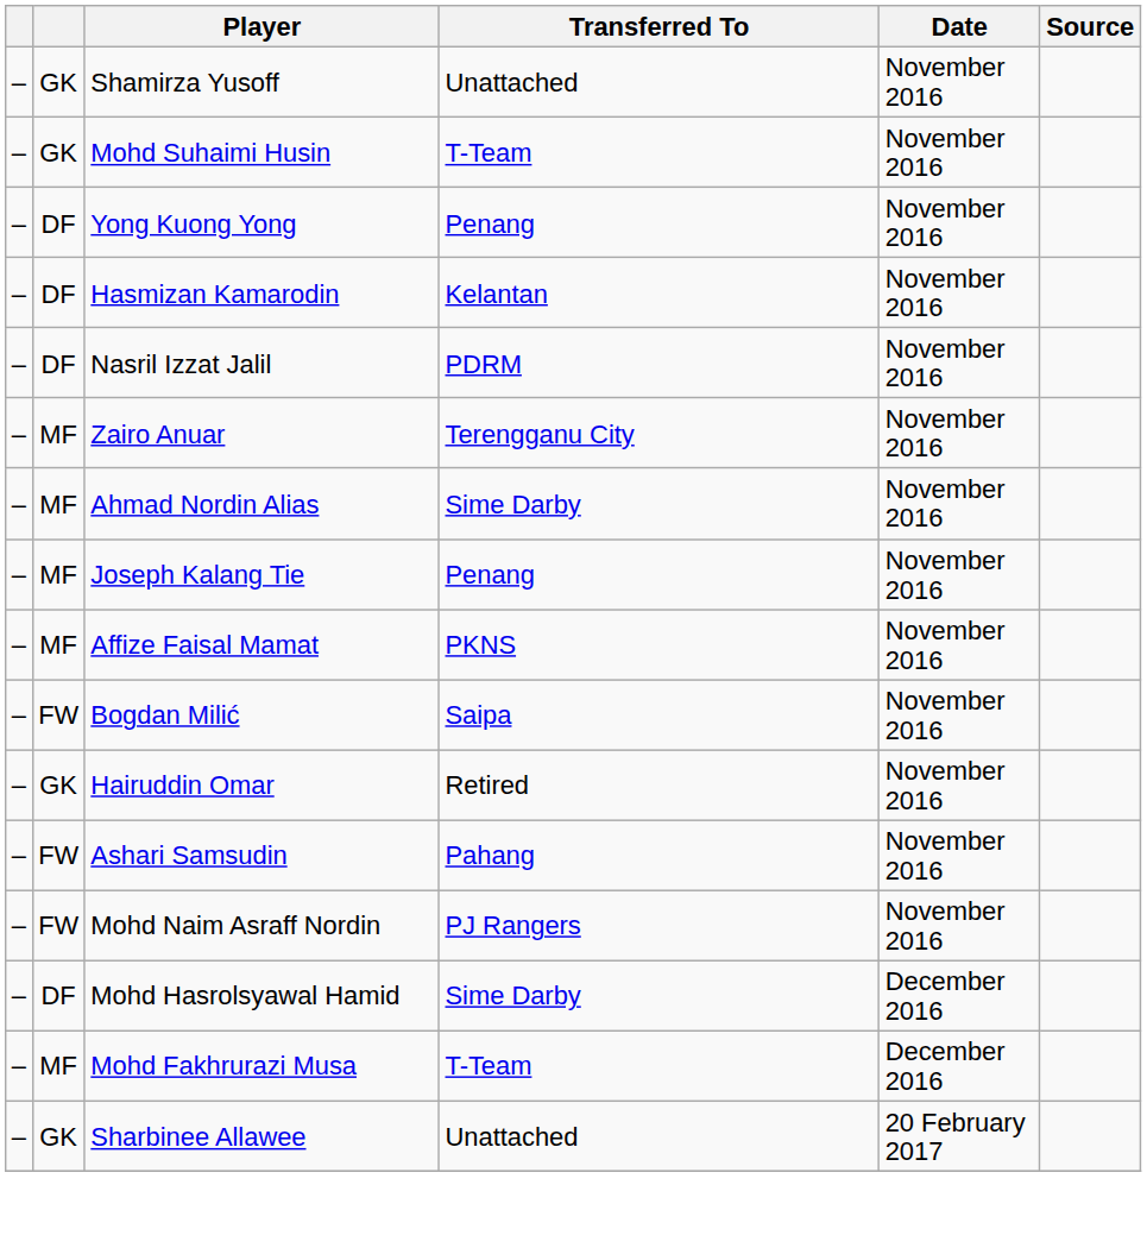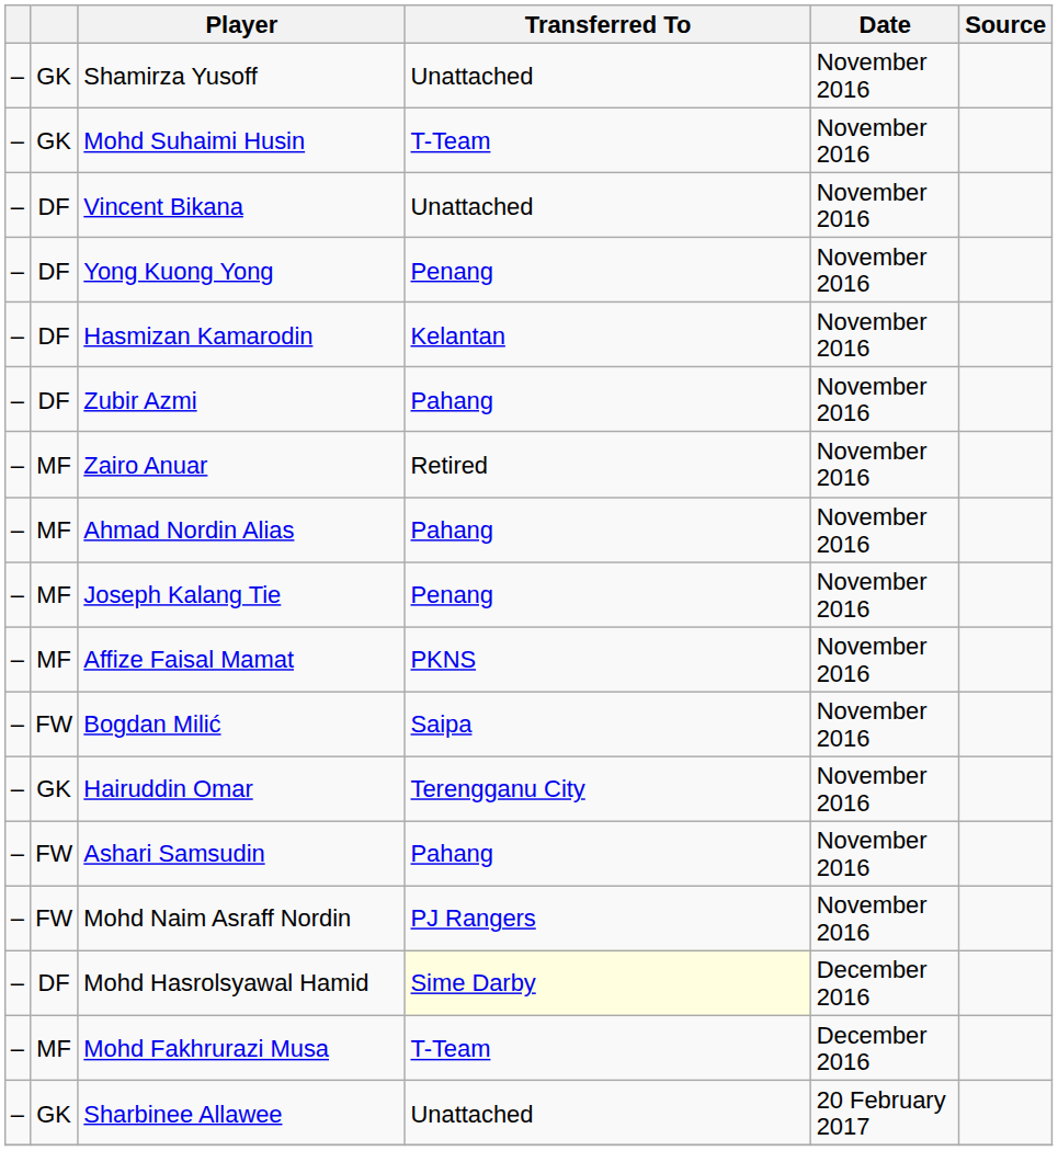+ row: – | DF | Vincent Bikana | Unattached | November 2016
- row: – | DF | Nasril Izzat Jalil | PDRM | November 2016
+ row: – | DF | Zubir Azmi | Pahang | November 2016
Zairo Anuar | Transferred To: Terengganu City -> Retired
Ahmad Nordin Alias | Transferred To: Sime Darby -> Pahang
Hairuddin Omar | Transferred To: Retired -> Terengganu City
Mohd Hasrolsyawal Hamid | Transferred To: no background -> lightyellow background
